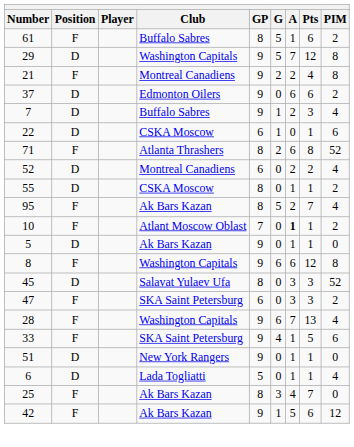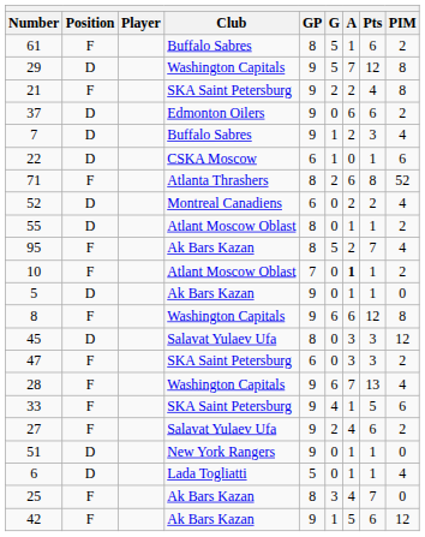21 | Club: Montreal Canadiens -> SKA Saint Petersburg
55 | Club: CSKA Moscow -> Atlant Moscow Oblast
45 | PIM: 52 -> 12
+ row: 27 | F | Salavat Yulaev Ufa | 9 | 2 | 4 | 6 | 2
